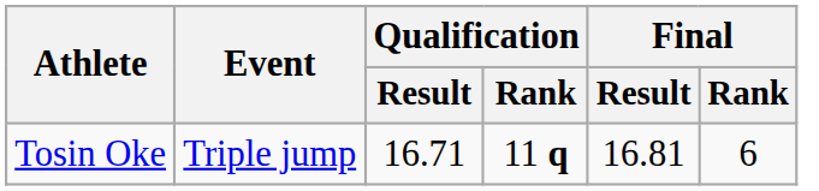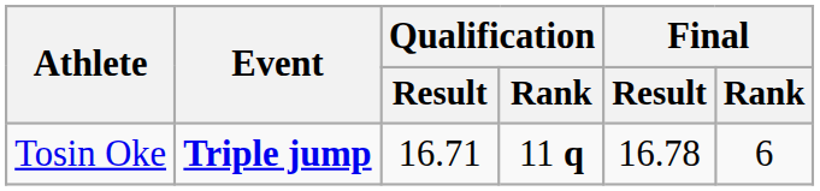Tosin Oke | Event: normal -> bold
Tosin Oke | Final / Result: 16.81 -> 16.78
